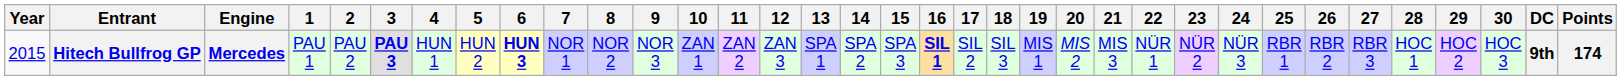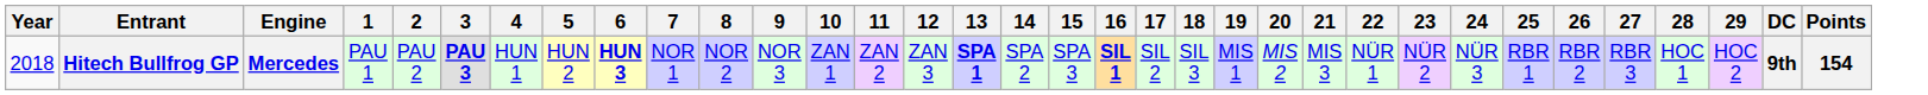- column: 30 | HOC 3
Hitech Bullfrog GP | Year: 2015 -> 2018
Hitech Bullfrog GP | 13: normal -> bold
Hitech Bullfrog GP | Points: 174 -> 154
